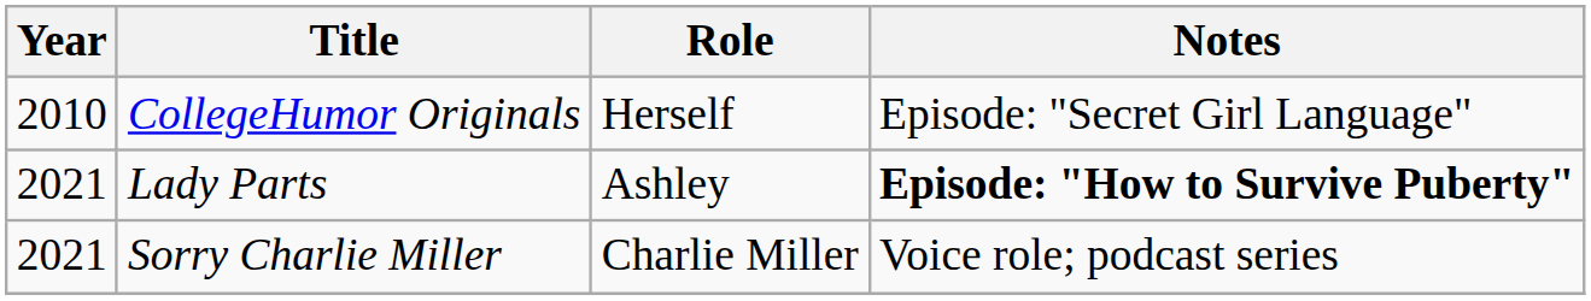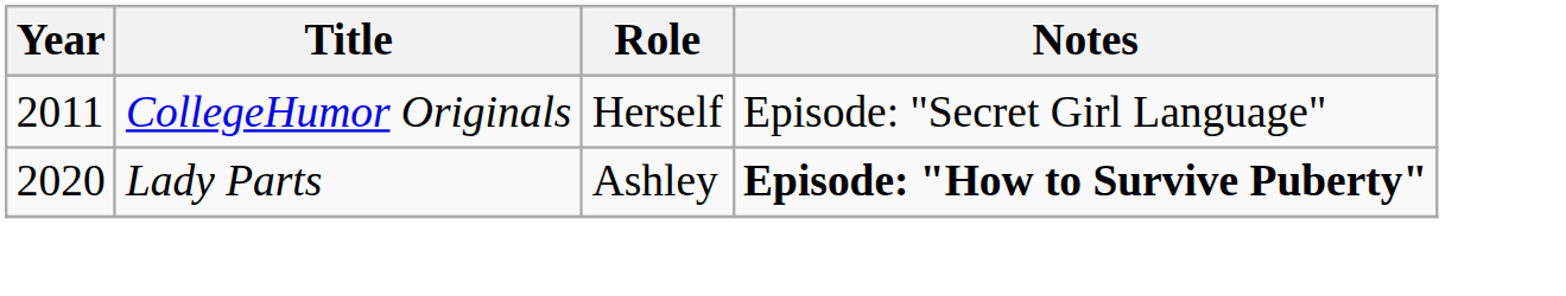CollegeHumor Originals | Year: 2010 -> 2011
Lady Parts | Year: 2021 -> 2020
- row: 2021 | Sorry Charlie Miller | Charlie Miller | Voice role; podcast series
